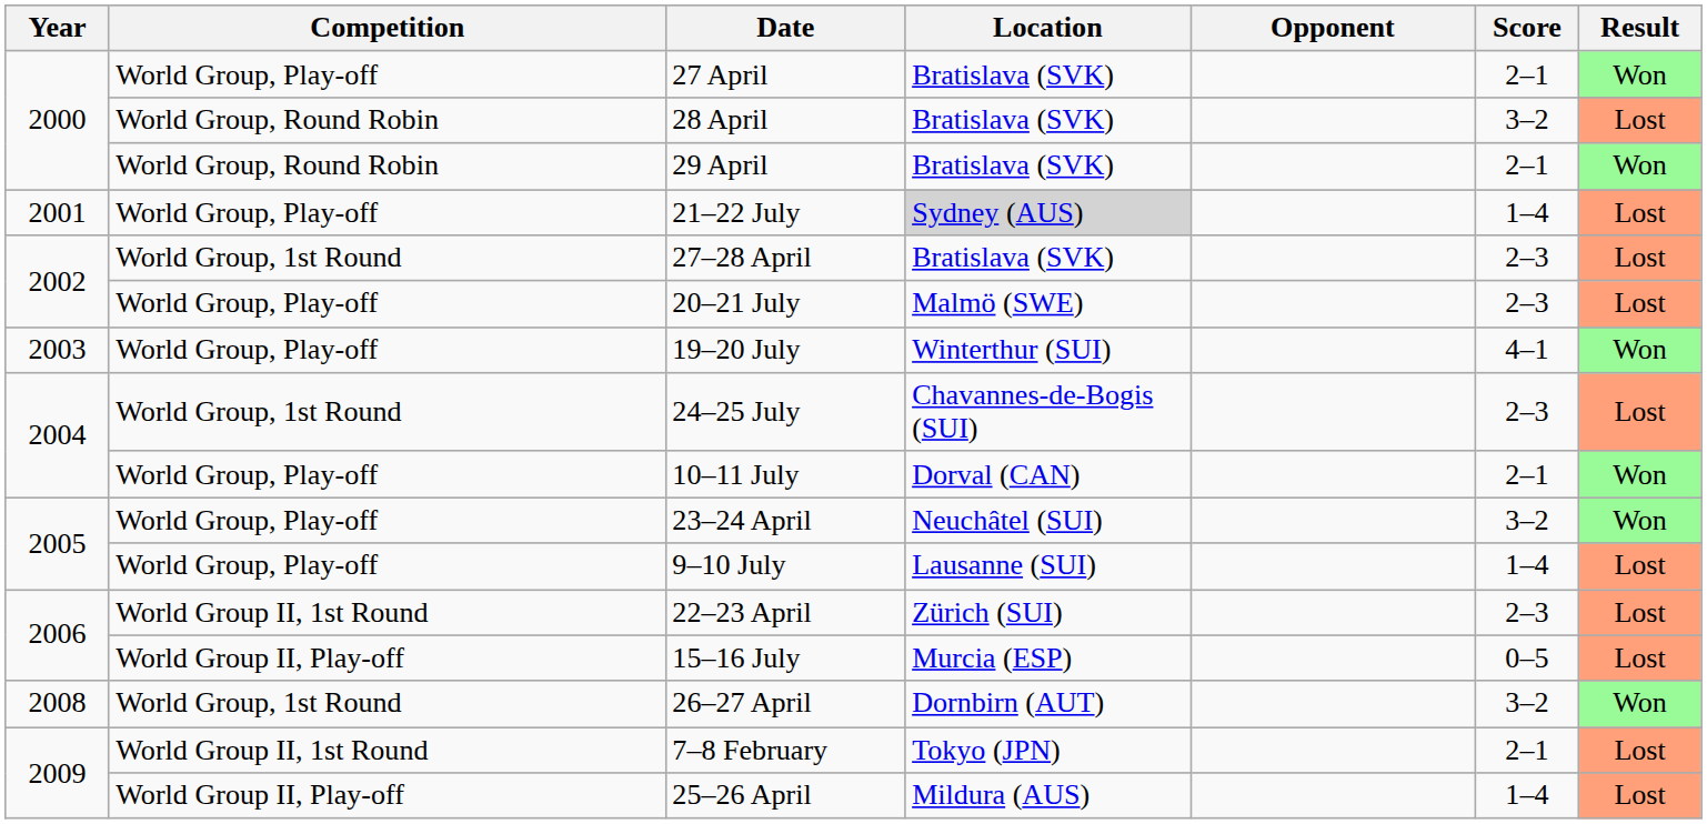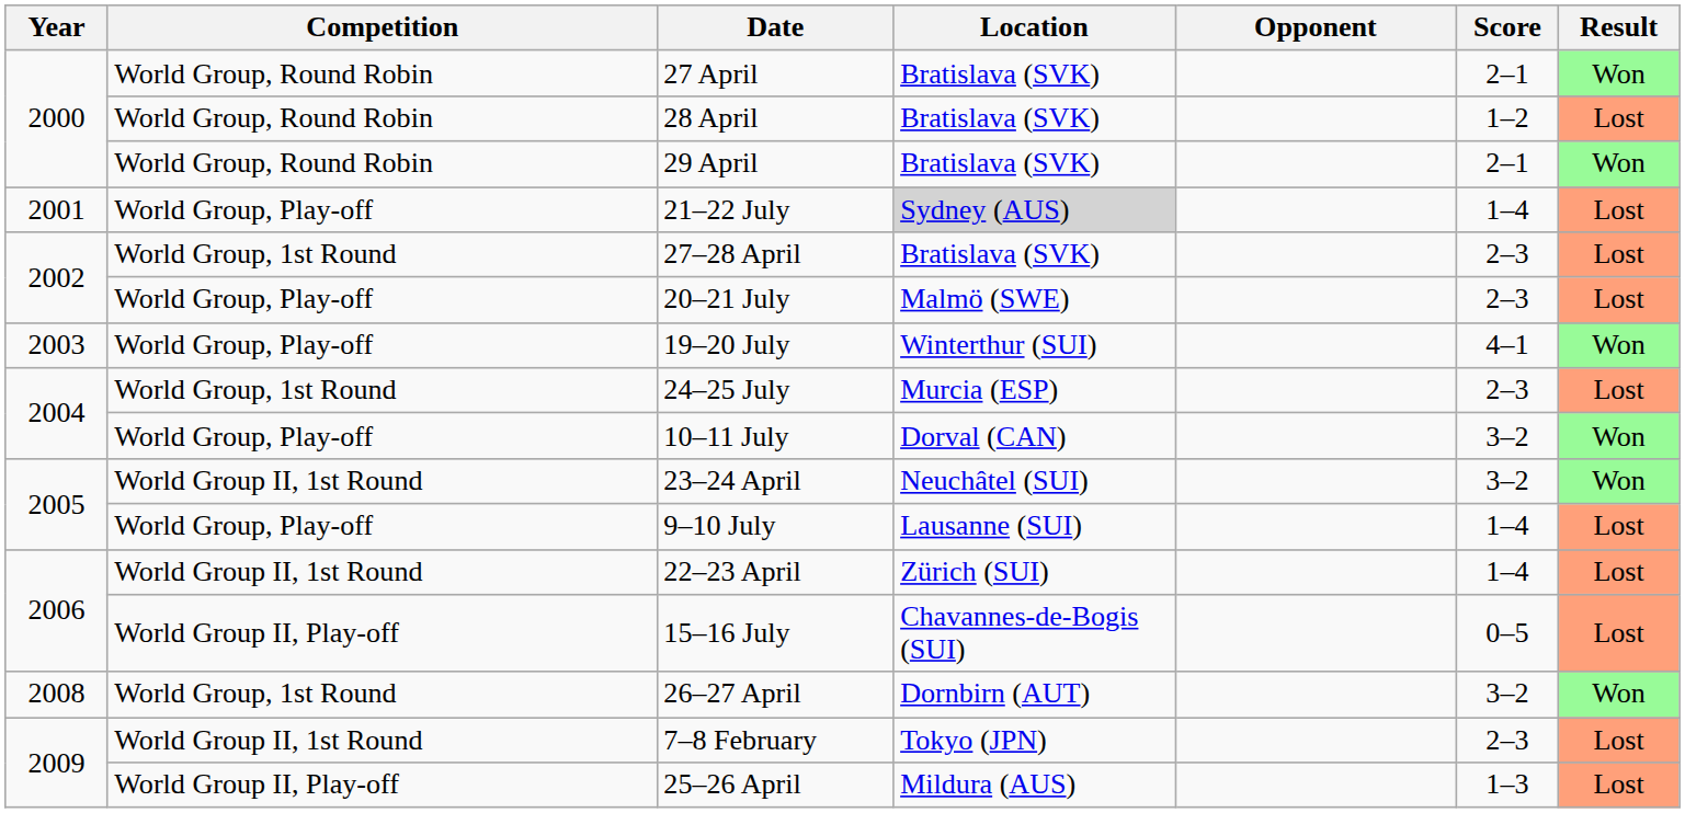27 April | Competition: World Group, Play-off -> World Group, Round Robin
28 April | Score: 3–2 -> 1–2
24–25 July | Location: Chavannes-de-Bogis (SUI) -> Murcia (ESP)
10–11 July | Score: 2–1 -> 3–2
23–24 April | Competition: World Group, Play-off -> World Group II, 1st Round
22–23 April | Score: 2–3 -> 1–4
15–16 July | Location: Murcia (ESP) -> Chavannes-de-Bogis (SUI)
7–8 February | Score: 2–1 -> 2–3
25–26 April | Score: 1–4 -> 1–3
